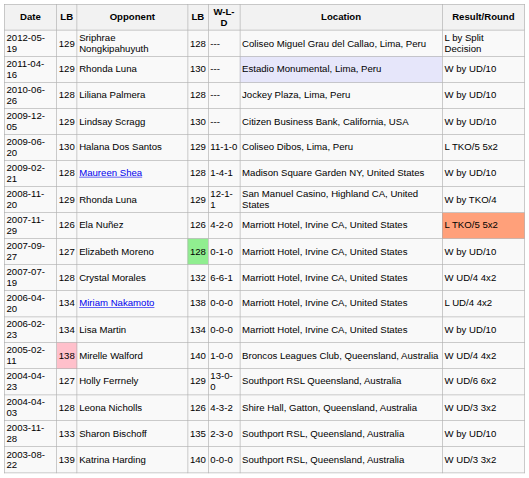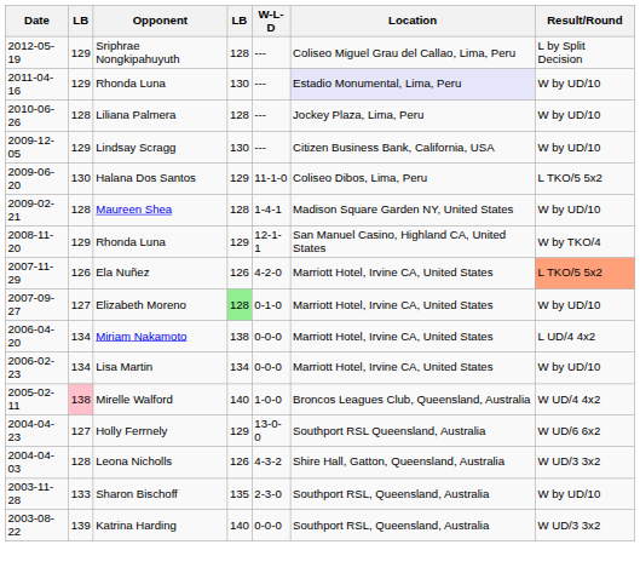- row: 2007-07-19 | 128 | Crystal Morales | 132 | 6-6-1 | Marriott Hotel, Irvine CA, United States | W UD/4 4x2
